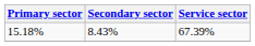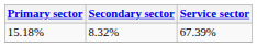15.18% | Secondary sector: 8.43% -> 8.32%
